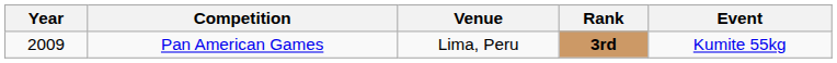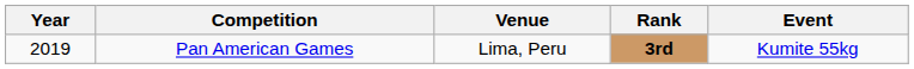Pan American Games | Year: 2009 -> 2019
